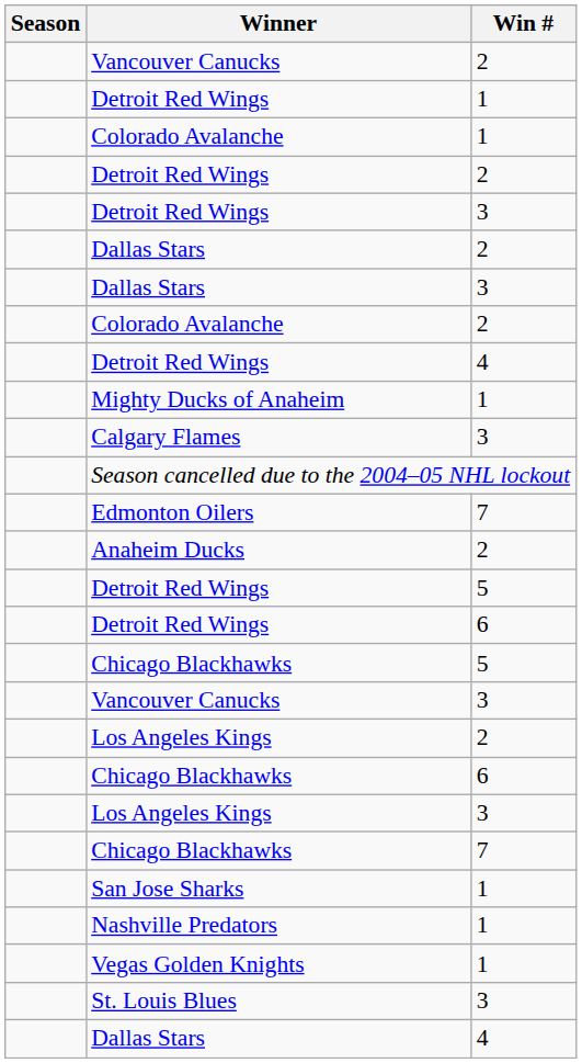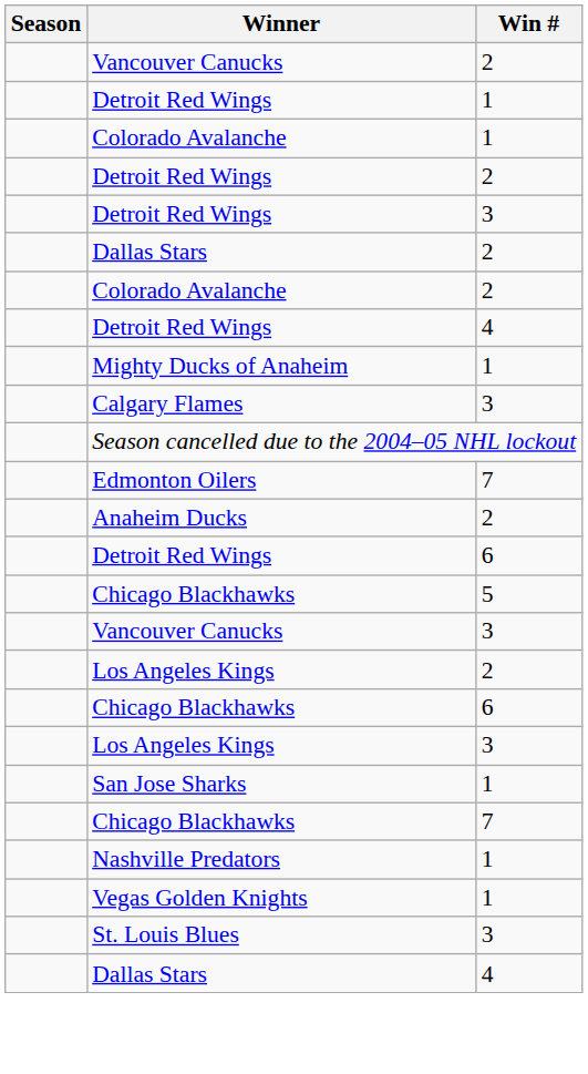- row: Dallas Stars | 3
- row: Detroit Red Wings | 5
rows swapped: Chicago Blackhawks / 7 <-> San Jose Sharks
